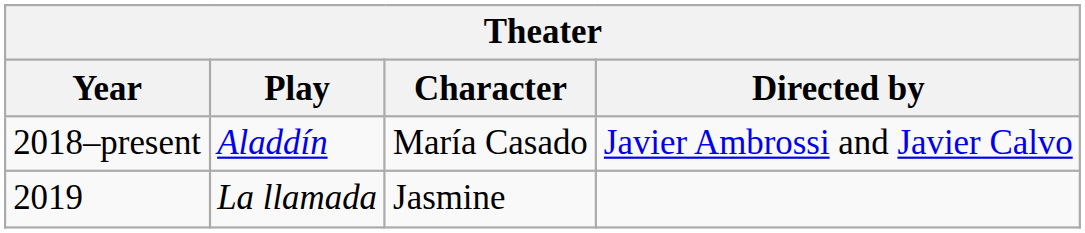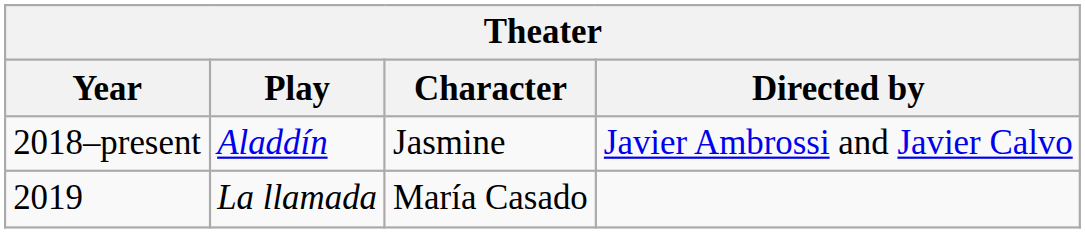2018–present | Character: María Casado -> Jasmine
2019 | Character: Jasmine -> María Casado
